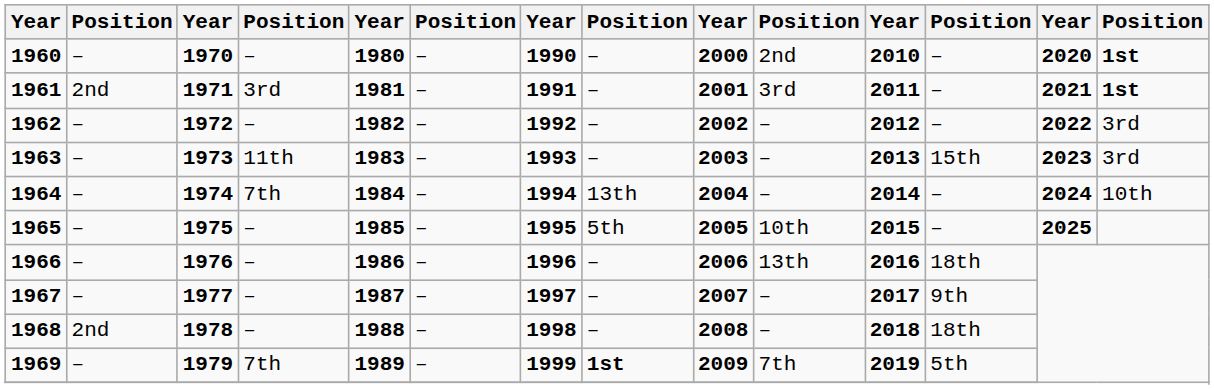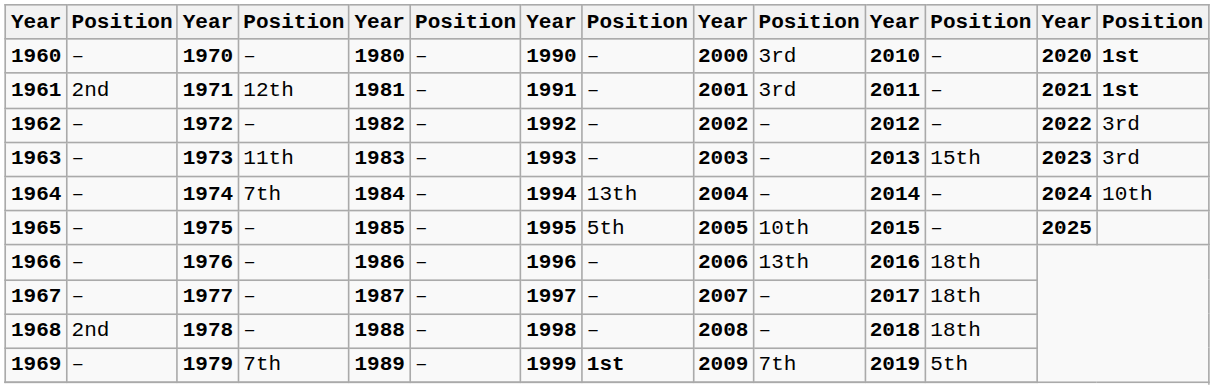1960 | column 10: 2nd -> 3rd
1961 | column 4: 3rd -> 12th
1967 | column 12: 9th -> 18th
